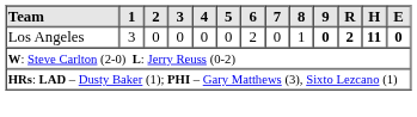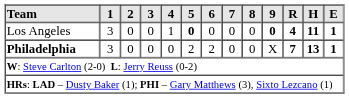Los Angeles | 4: 0 -> 1
Los Angeles | 5: normal -> bold
Los Angeles | 6: 2 -> 0
Los Angeles | 8: 1 -> 0
Los Angeles | R: 2 -> 4
Los Angeles | E: 0 -> 1
+ row: Philadelphia | 3 | 0 | 0 | 0 | 2 | 2 | 0 | 0 | X | 7 | 13 | 1
